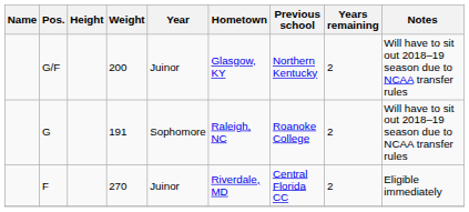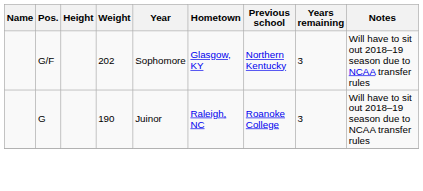G/F | Weight: 200 -> 202
G/F | Year: Juinor -> Sophomore
G/F | Years remaining: 2 -> 3
G | Weight: 191 -> 190
G | Year: Sophomore -> Juinor
G | Years remaining: 2 -> 3
- row: F | 270 | Juinor | Riverdale, MD | Central Florida CC | 2 | Eligible immediately
